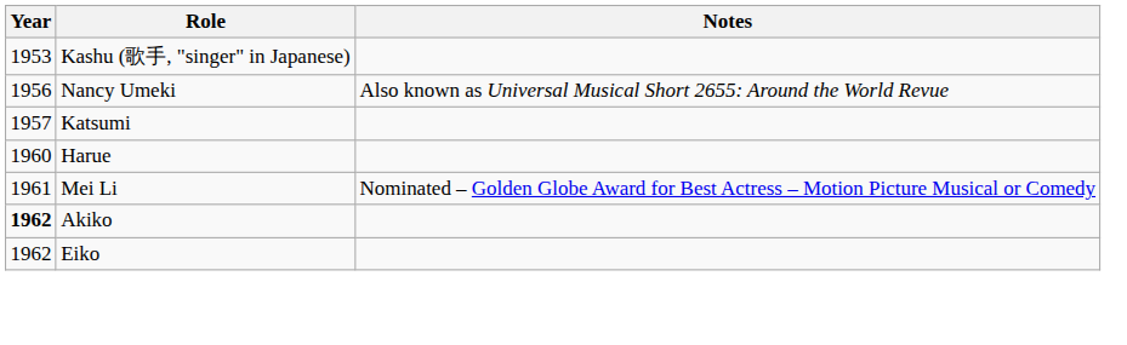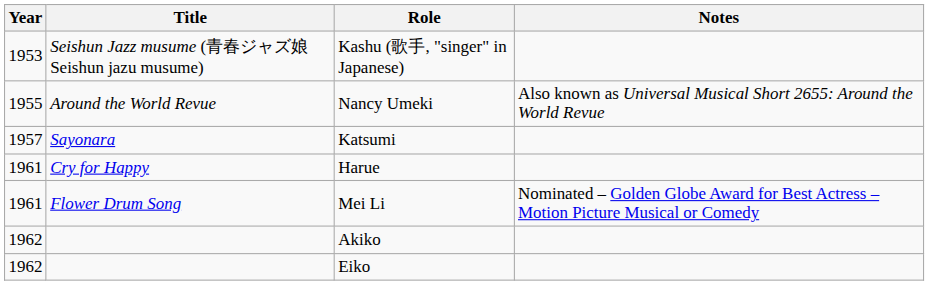+ column: Title | Seishun Jazz musume (青春ジャズ娘 Seishun jazu musume) | Around the World Revue | Sayonara | Cry for Happy | Flower Drum Song
Nancy Umeki | Year: 1956 -> 1955
Harue | Year: 1960 -> 1961
Akiko | Year: bold -> normal
